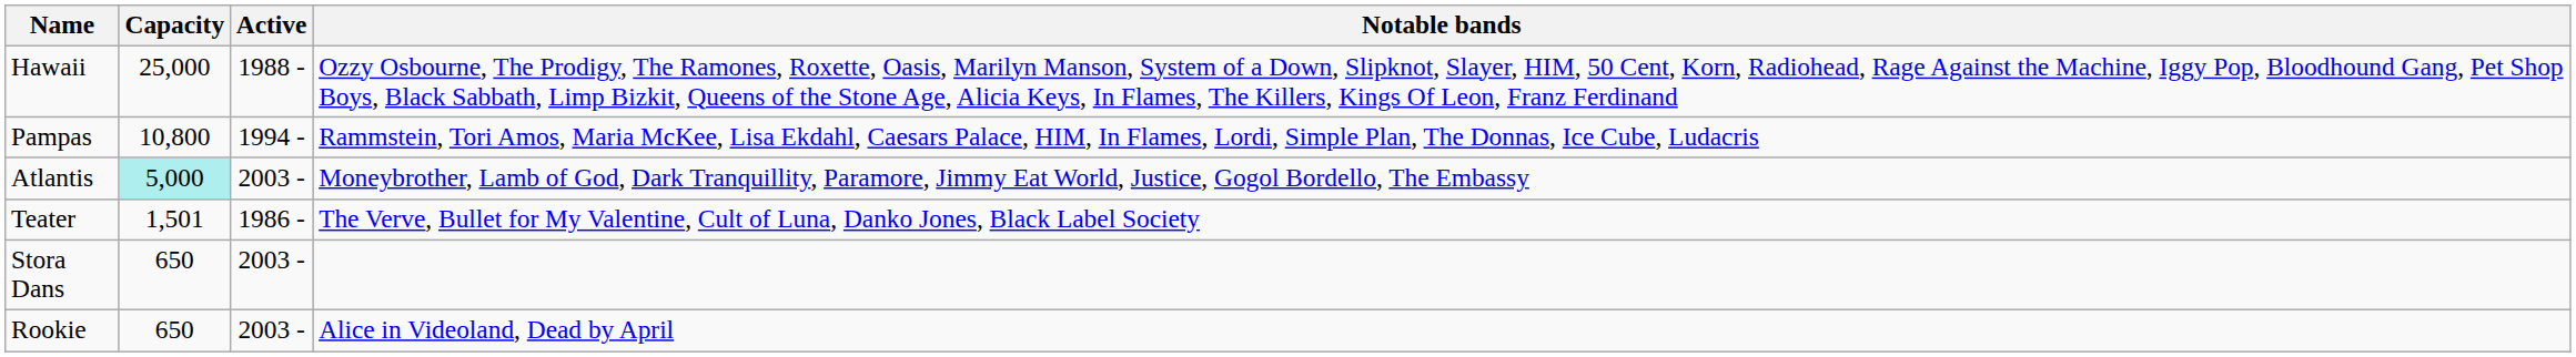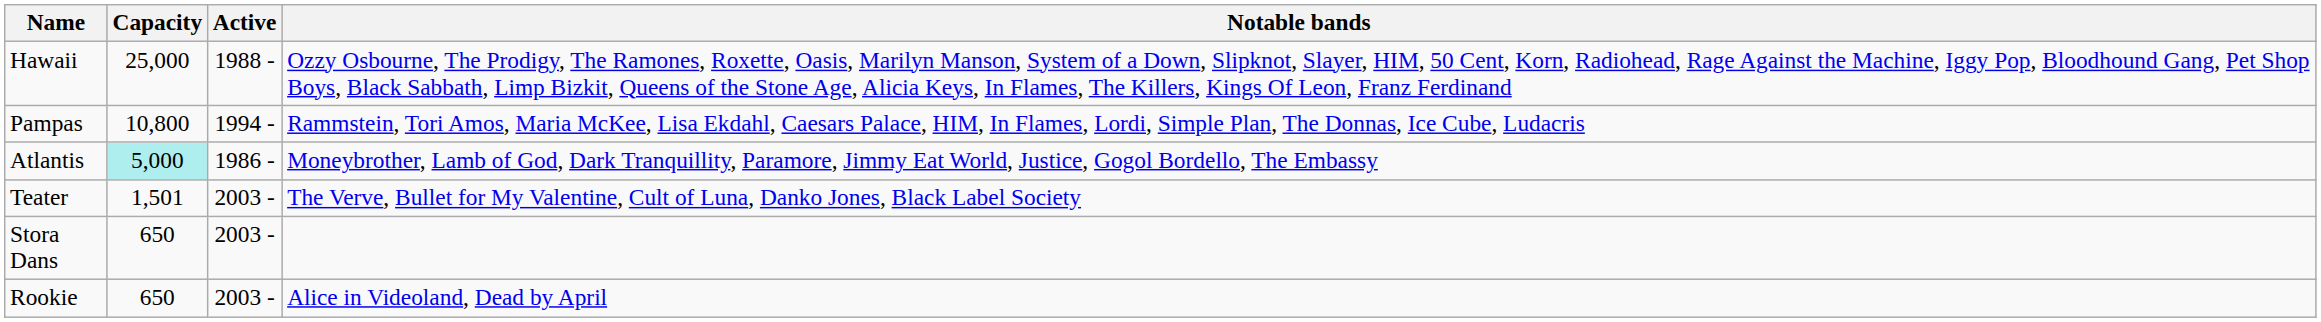Atlantis | Active: 2003 - -> 1986 -
Teater | Active: 1986 - -> 2003 -
